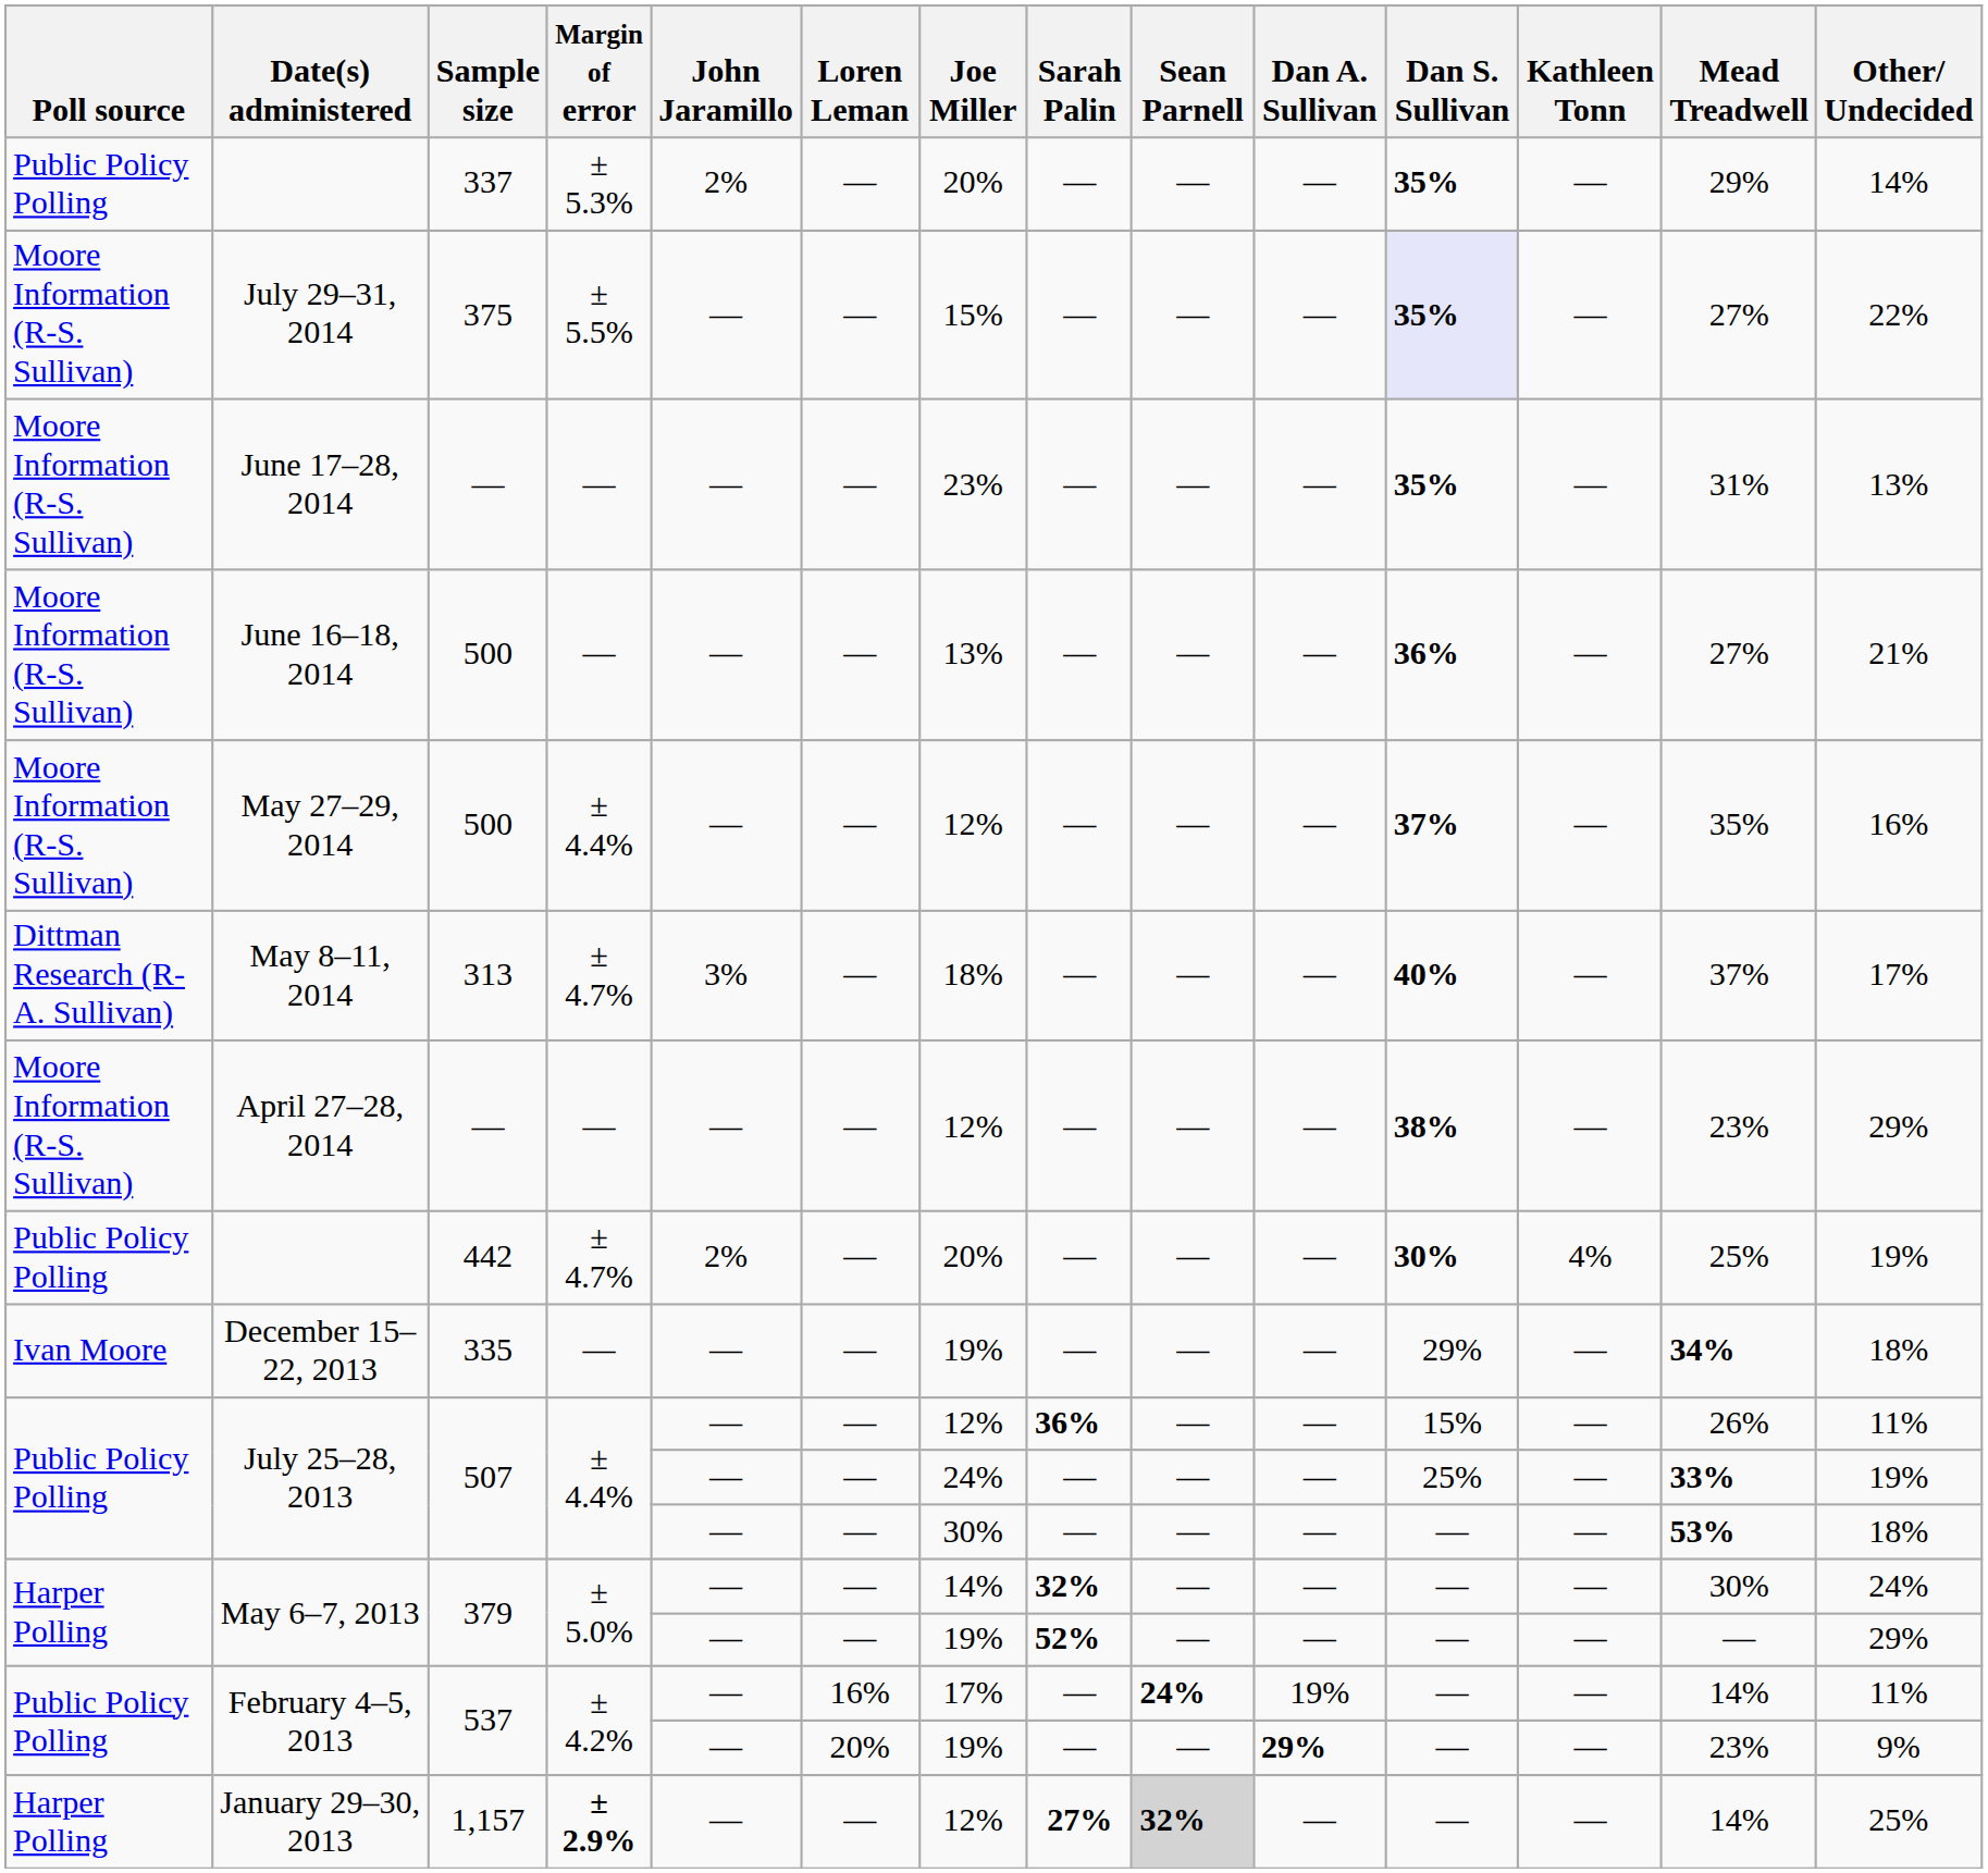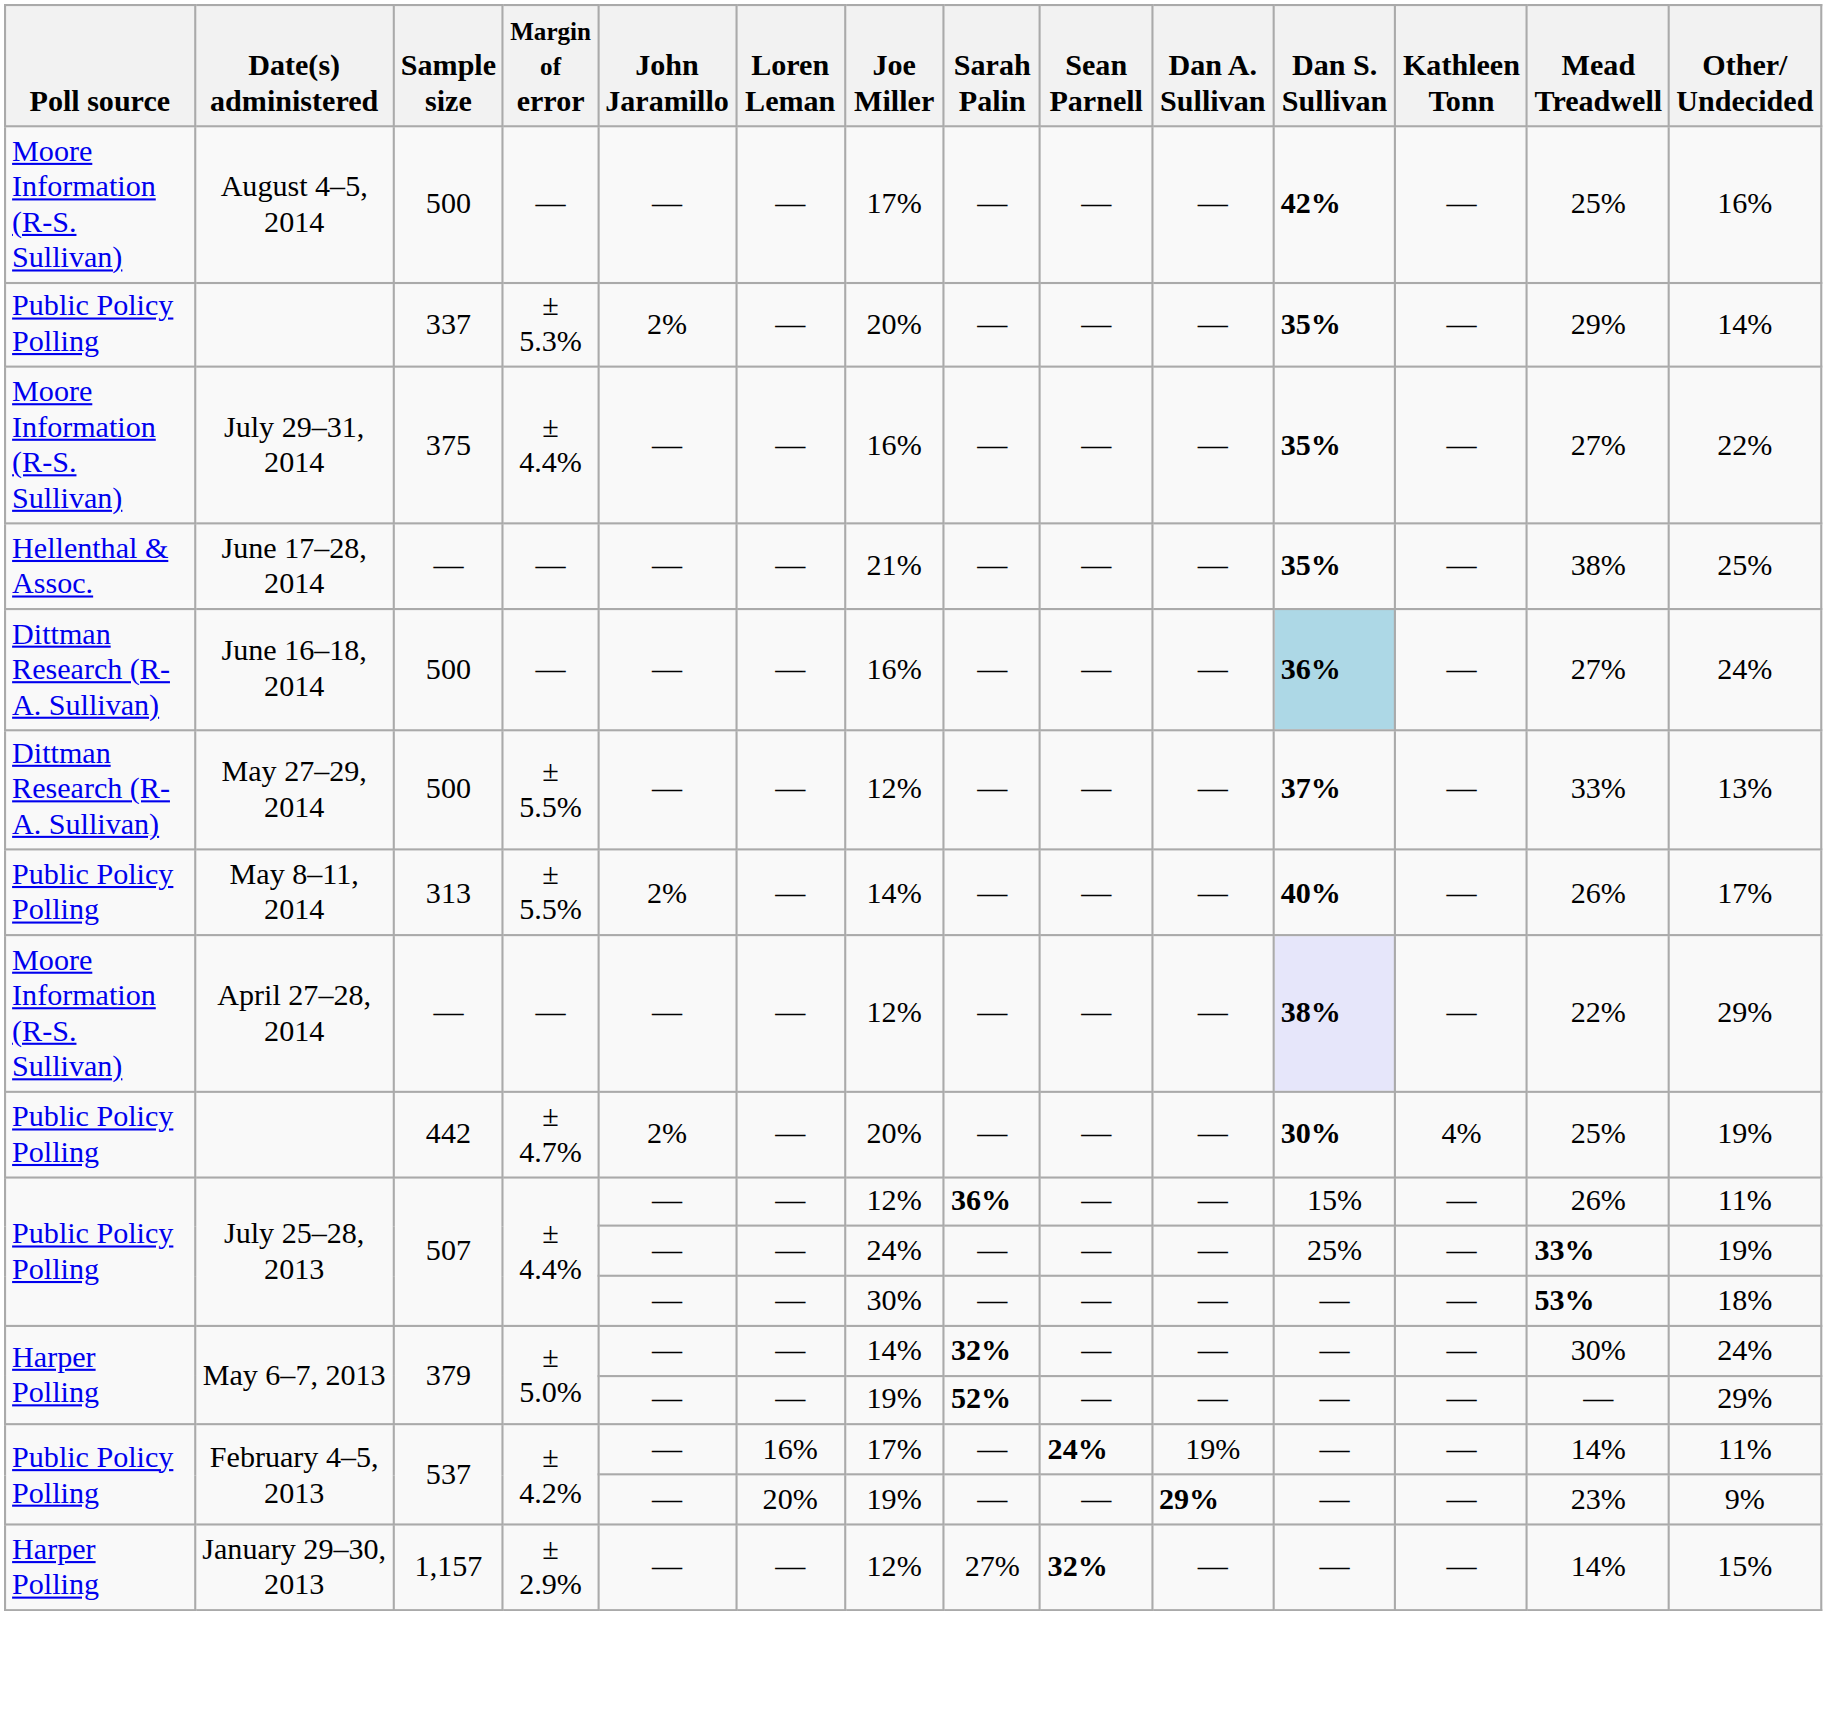+ row: Moore Information (R-S. Sullivan) | August 4–5, 2014 | 500 | — | — | — | 17% | — | — | — | 42% | — | 25% | 16%
July 29–31, 2014 | Margin of error: ± 5.5% -> ± 4.4%
July 29–31, 2014 | Joe Miller: 15% -> 16%
July 29–31, 2014 | Dan S. Sullivan: lavender background -> no background
June 17–28, 2014 | Poll source: Moore Information (R-S. Sullivan) -> Hellenthal & Assoc.
June 17–28, 2014 | Joe Miller: 23% -> 21%
June 17–28, 2014 | Mead Treadwell: 31% -> 38%
June 17–28, 2014 | Other/ Undecided: 13% -> 25%
June 16–18, 2014 | Poll source: Moore Information (R-S. Sullivan) -> Dittman Research (R-A. Sullivan)
June 16–18, 2014 | Joe Miller: 13% -> 16%
June 16–18, 2014 | Dan S. Sullivan: no background -> lightblue background
June 16–18, 2014 | Other/ Undecided: 21% -> 24%
May 27–29, 2014 | Poll source: Moore Information (R-S. Sullivan) -> Dittman Research (R-A. Sullivan)
May 27–29, 2014 | Margin of error: ± 4.4% -> ± 5.5%
May 27–29, 2014 | Mead Treadwell: 35% -> 33%
May 27–29, 2014 | Other/ Undecided: 16% -> 13%
May 8–11, 2014 | Poll source: Dittman Research (R-A. Sullivan) -> Public Policy Polling
May 8–11, 2014 | Margin of error: ± 4.7% -> ± 5.5%
May 8–11, 2014 | John Jaramillo: 3% -> 2%
May 8–11, 2014 | Joe Miller: 18% -> 14%
May 8–11, 2014 | Mead Treadwell: 37% -> 26%
April 27–28, 2014 | Dan S. Sullivan: no background -> lavender background
April 27–28, 2014 | Mead Treadwell: 23% -> 22%
- row: Ivan Moore | December 15–22, 2013 | 335 | — | — | — | 19% | — | — | — | 29% | — | 34% | 18%
January 29–30, 2013 | Margin of error: bold -> normal
January 29–30, 2013 | Sarah Palin: bold -> normal
January 29–30, 2013 | Sean Parnell: lightgrey background -> no background
January 29–30, 2013 | Other/ Undecided: 25% -> 15%
